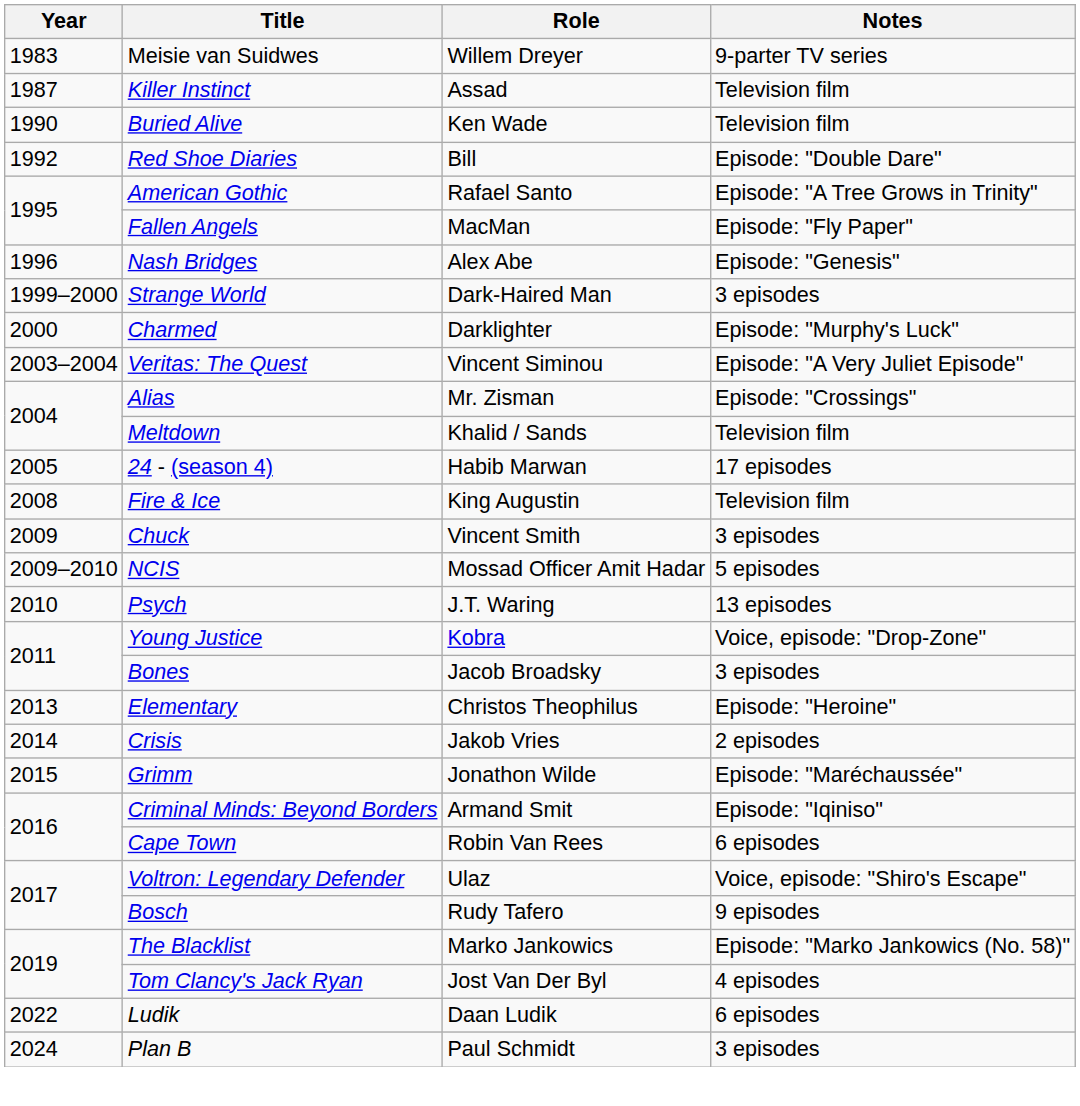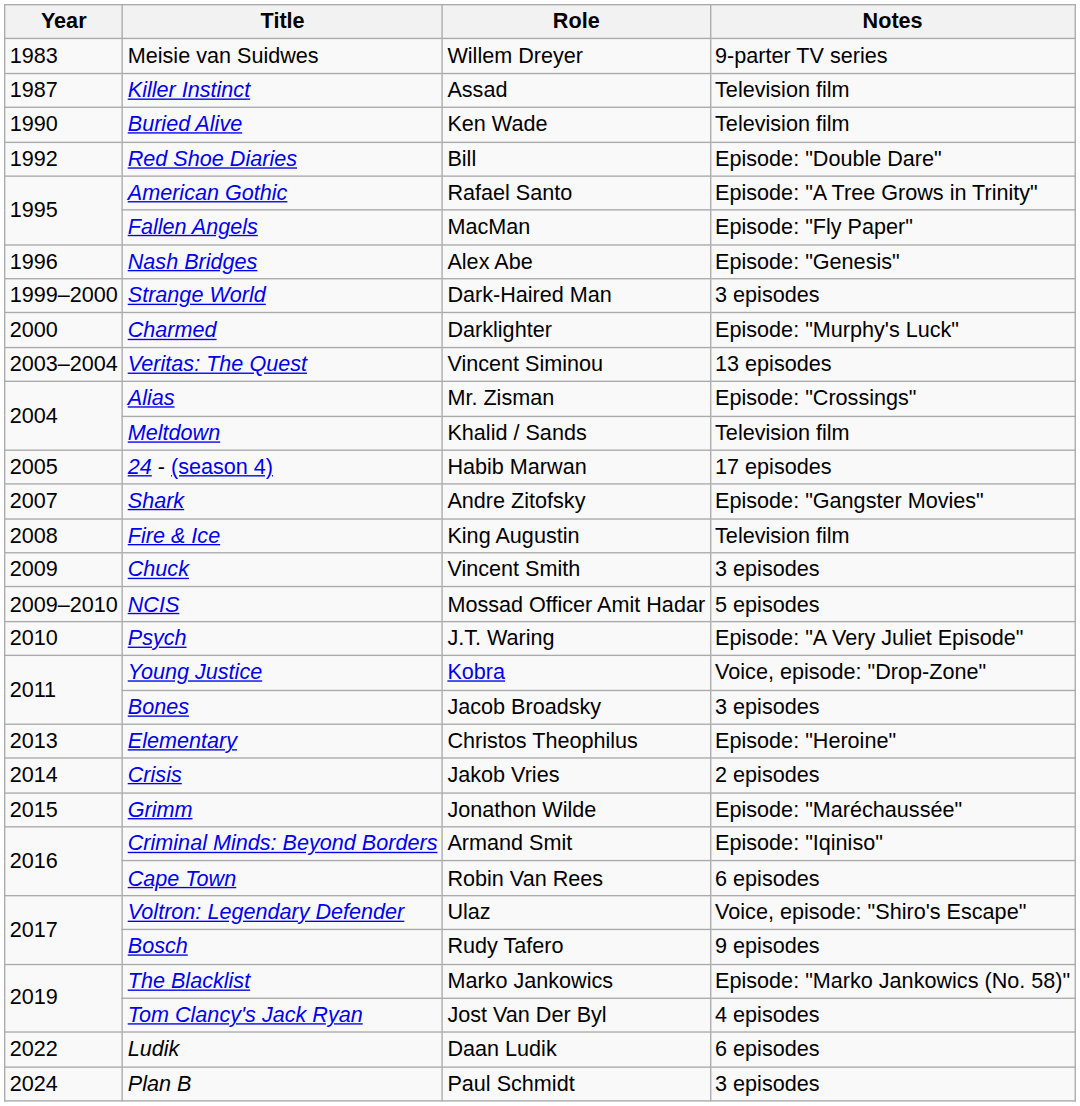Veritas: The Quest | Notes: Episode: "A Very Juliet Episode" -> 13 episodes
+ row: 2007 | Shark | Andre Zitofsky | Episode: "Gangster Movies"
Psych | Notes: 13 episodes -> Episode: "A Very Juliet Episode"
